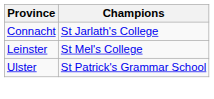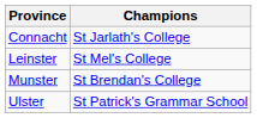+ row: Munster | St Brendan's College
